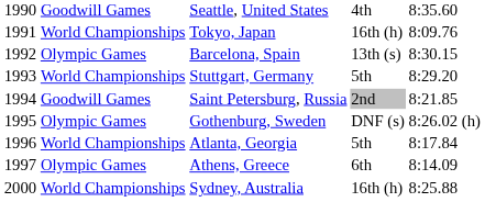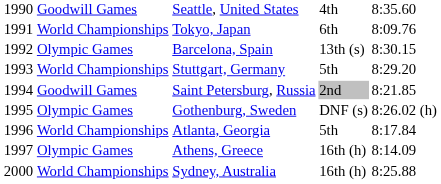Tokyo, Japan | column 4: 16th (h) -> 6th
Athens, Greece | column 4: 6th -> 16th (h)
